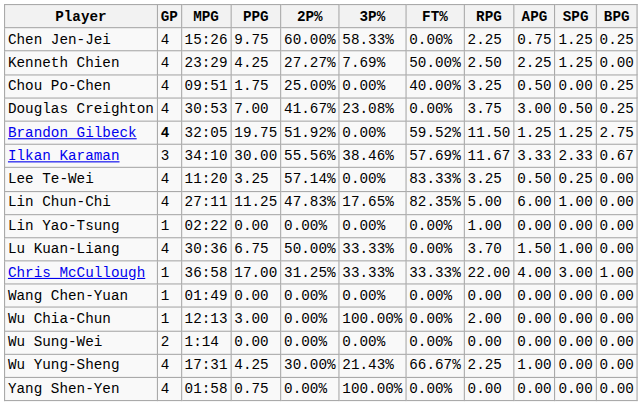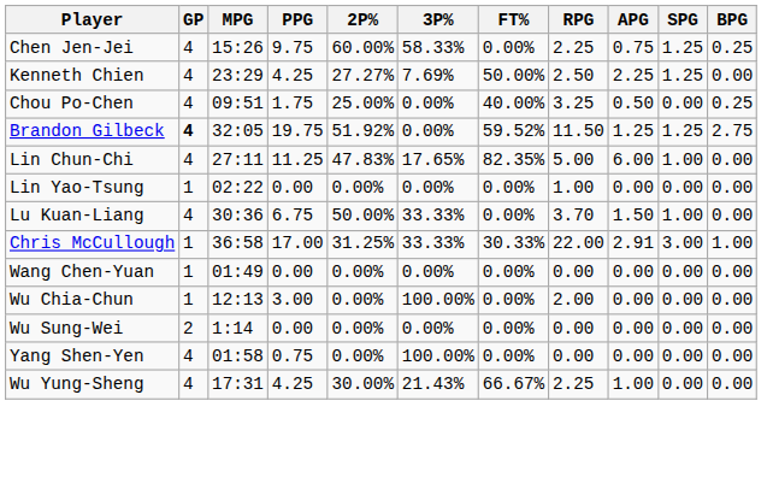- row: Douglas Creighton | 4 | 30:53 | 7.00 | 41.67% | 23.08% | 0.00% | 3.75 | 3.00 | 0.50 | 0.25
- row: Ilkan Karaman | 3 | 34:10 | 30.00 | 55.56% | 38.46% | 57.69% | 11.67 | 3.33 | 2.33 | 0.67
- row: Lee Te-Wei | 4 | 11:20 | 3.25 | 57.14% | 0.00% | 83.33% | 3.25 | 0.50 | 0.25 | 0.00
Chris McCullough | FT%: 33.33% -> 30.33%
Chris McCullough | APG: 4.00 -> 2.91
rows swapped: Wu Yung-Sheng <-> Yang Shen-Yen
